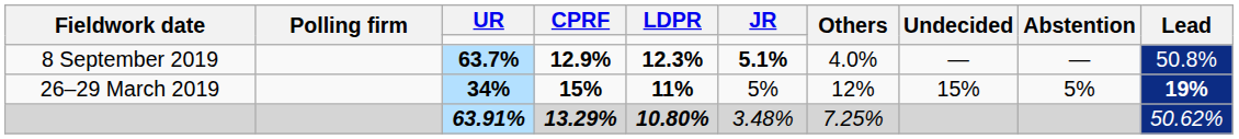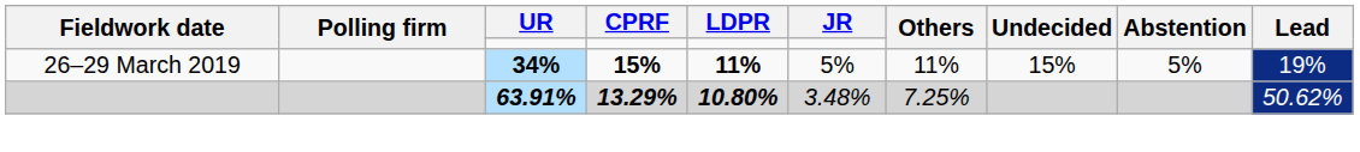- row: 8 September 2019 | 63.7% | 12.9% | 12.3% | 5.1% | 4.0% | — | — | 50.8%
26–29 March 2019 | Others: 12% -> 11%
26–29 March 2019 | Lead: bold -> normal
